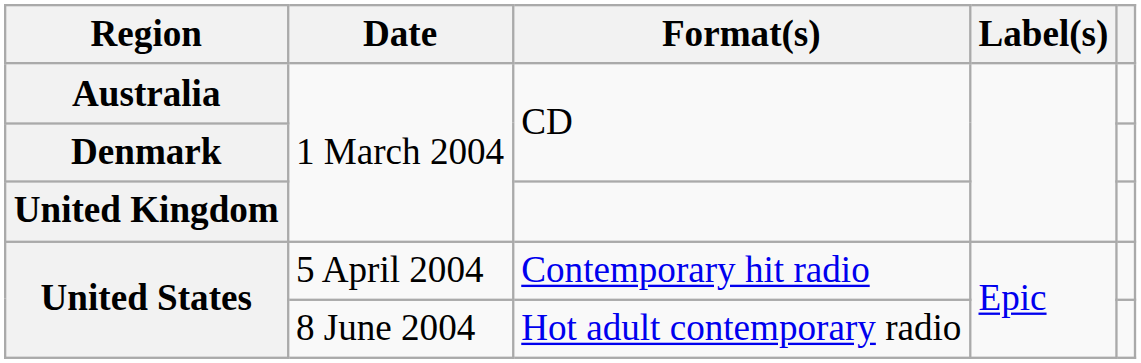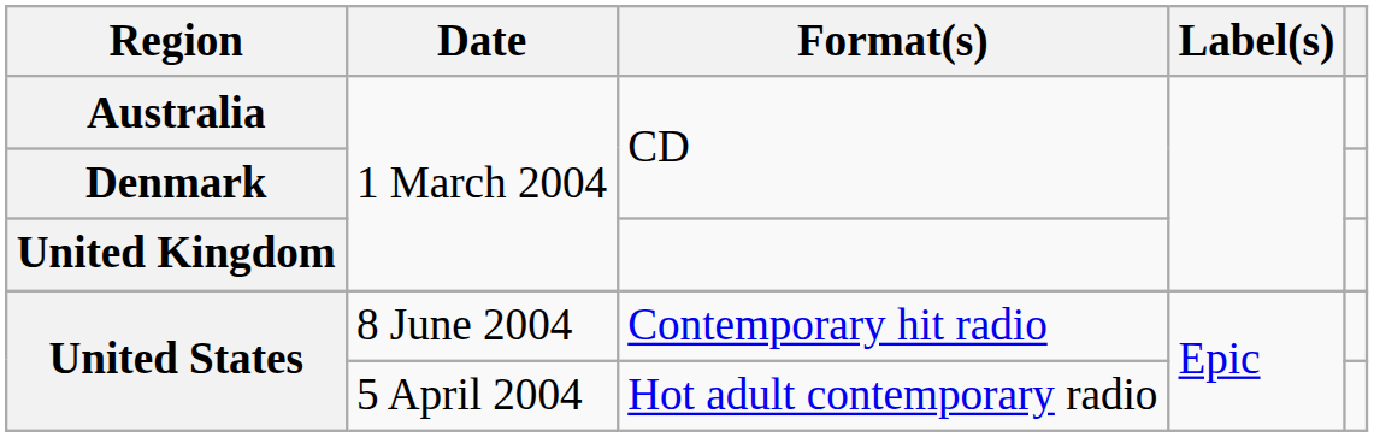United States / Contemporary hit radio | Date: 5 April 2004 -> 8 June 2004
United States / Hot adult contemporary radio | Date: 8 June 2004 -> 5 April 2004
